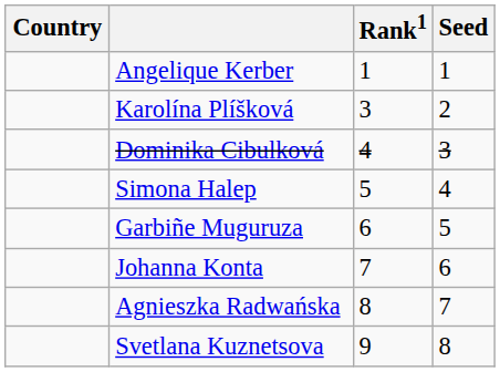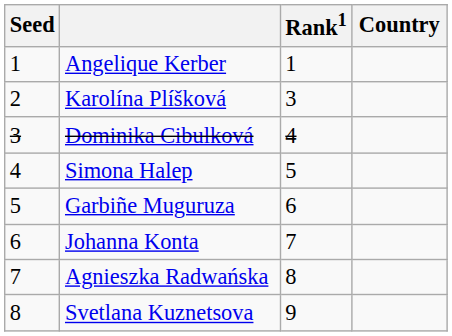columns swapped: Country <-> Seed
